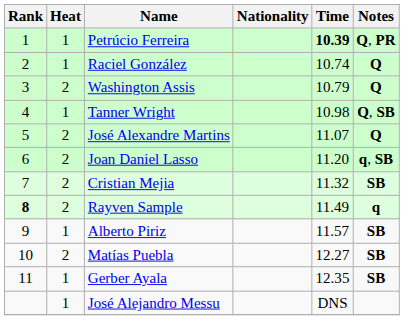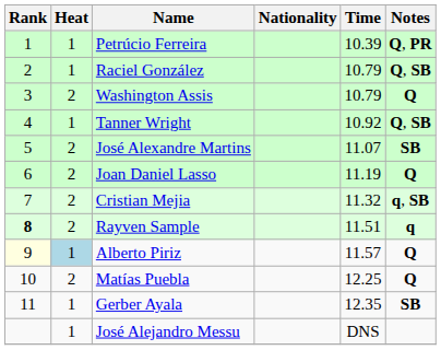Petrúcio Ferreira | Time: bold -> normal
Raciel González | Time: 10.74 -> 10.79
Raciel González | Notes: Q -> Q, SB
Tanner Wright | Time: 10.98 -> 10.92
José Alexandre Martins | Notes: Q -> SB
Joan Daniel Lasso | Time: 11.20 -> 11.19
Joan Daniel Lasso | Notes: q, SB -> Q
Cristian Mejia | Notes: SB -> q, SB
Rayven Sample | Time: 11.49 -> 11.51
Alberto Piriz | Rank: no background -> lightyellow background
Alberto Piriz | Heat: no background -> lightblue background
Alberto Piriz | Notes: SB -> Q
Matías Puebla | Time: 12.27 -> 12.25
Matías Puebla | Notes: SB -> Q
